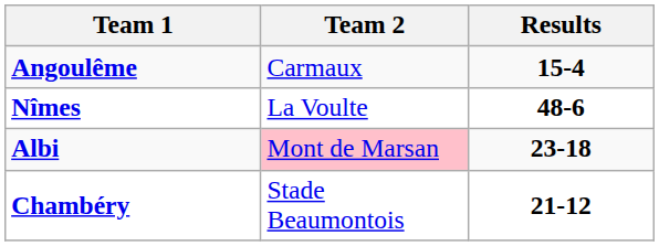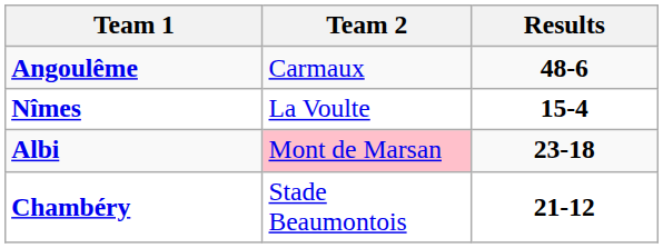Angoulême | Results: 15-4 -> 48-6
Nîmes | Results: 48-6 -> 15-4
